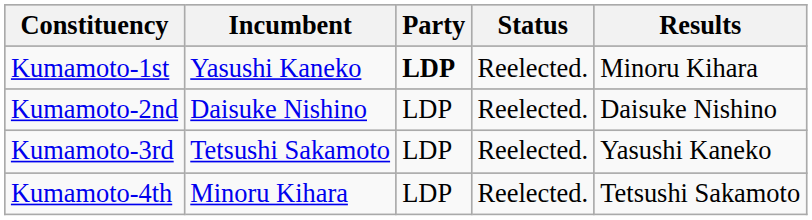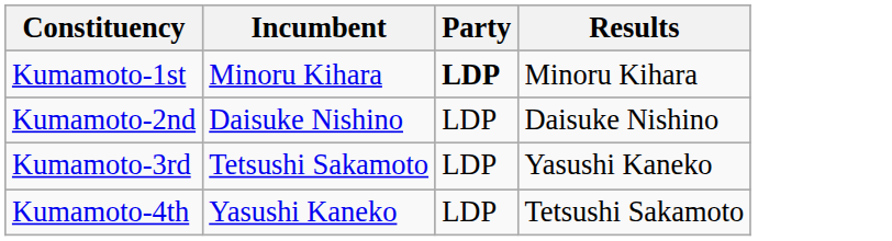- column: Status | Reelected. | Reelected. | Reelected. | Reelected.
Kumamoto-1st | Incumbent: Yasushi Kaneko -> Minoru Kihara
Kumamoto-4th | Incumbent: Minoru Kihara -> Yasushi Kaneko
